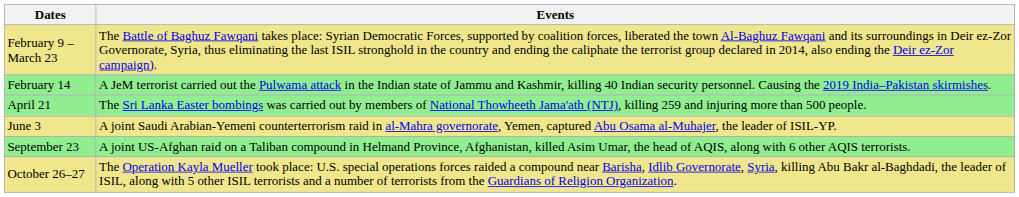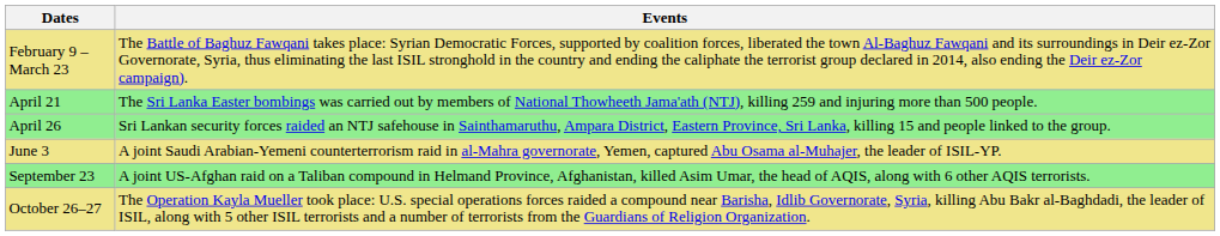- row: February 14 | A JeM terrorist carried out the Pulwama attack in the Indian state of Jammu and Kashmir, killing 40 Indian security personnel. Causing the 2019 India–Pakistan skirmishes.
+ row: April 26 | Sri Lankan security forces raided an NTJ safehouse in Sainthamaruthu, Ampara District, Eastern Province, Sri Lanka, killing 15 and people linked to the group.
